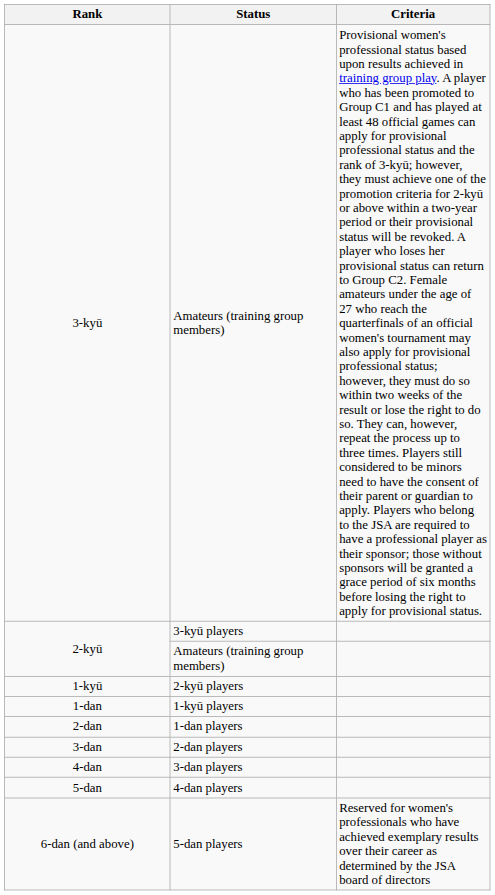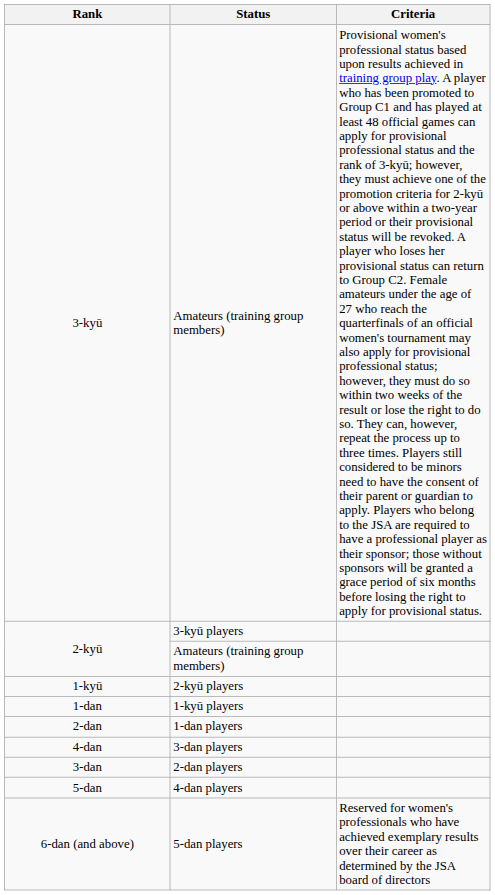rows swapped: 3-dan <-> 4-dan
